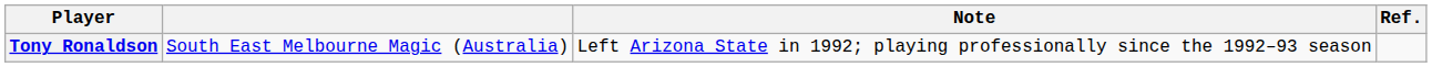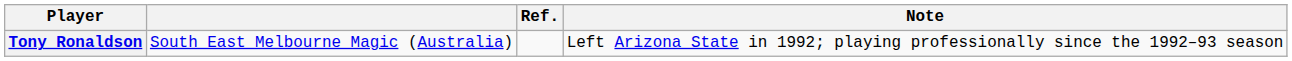columns swapped: Note <-> Ref.
